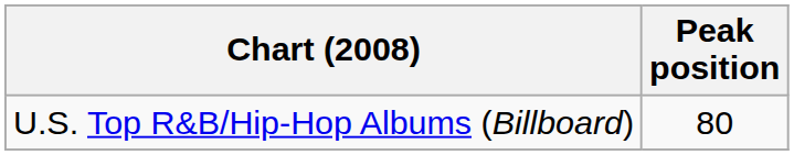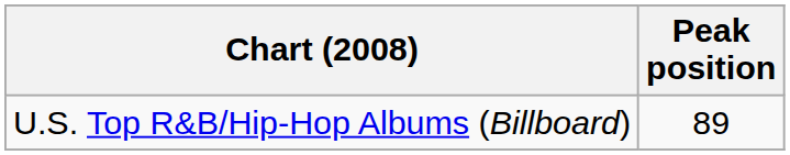U.S. Top R&B/Hip-Hop Albums (Billboard) | Peak position: 80 -> 89
